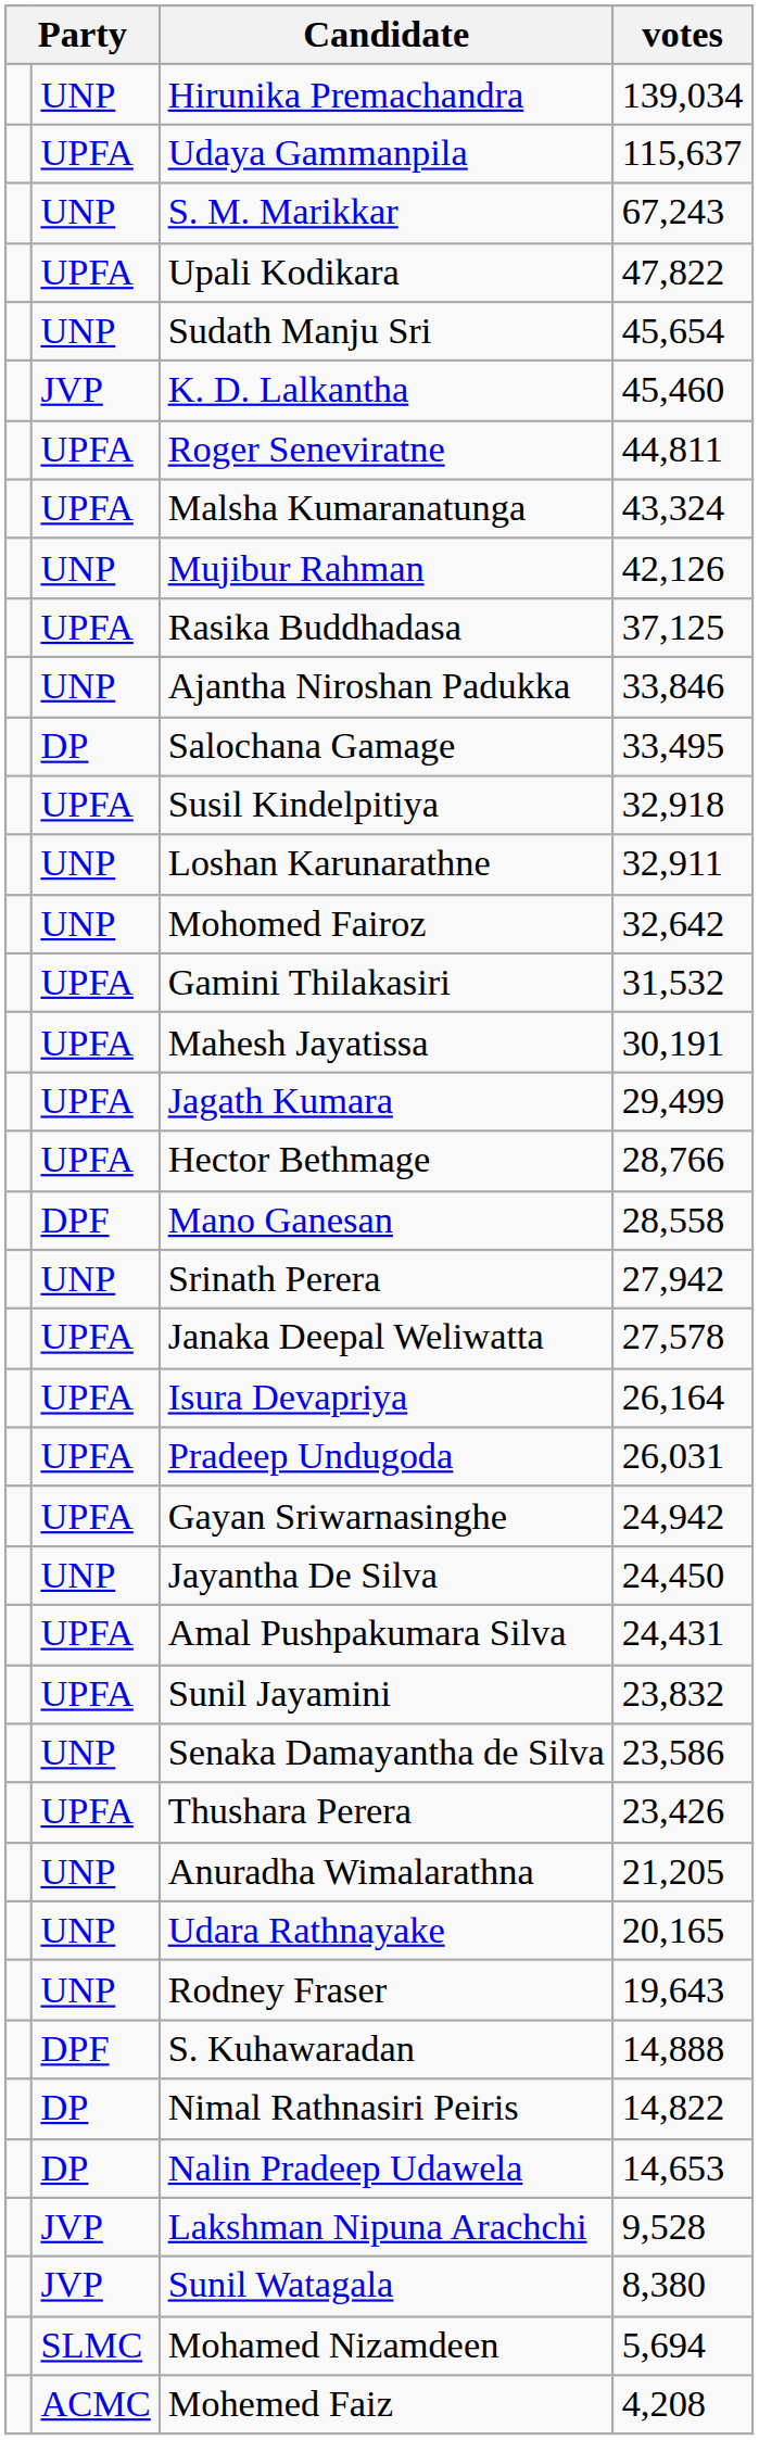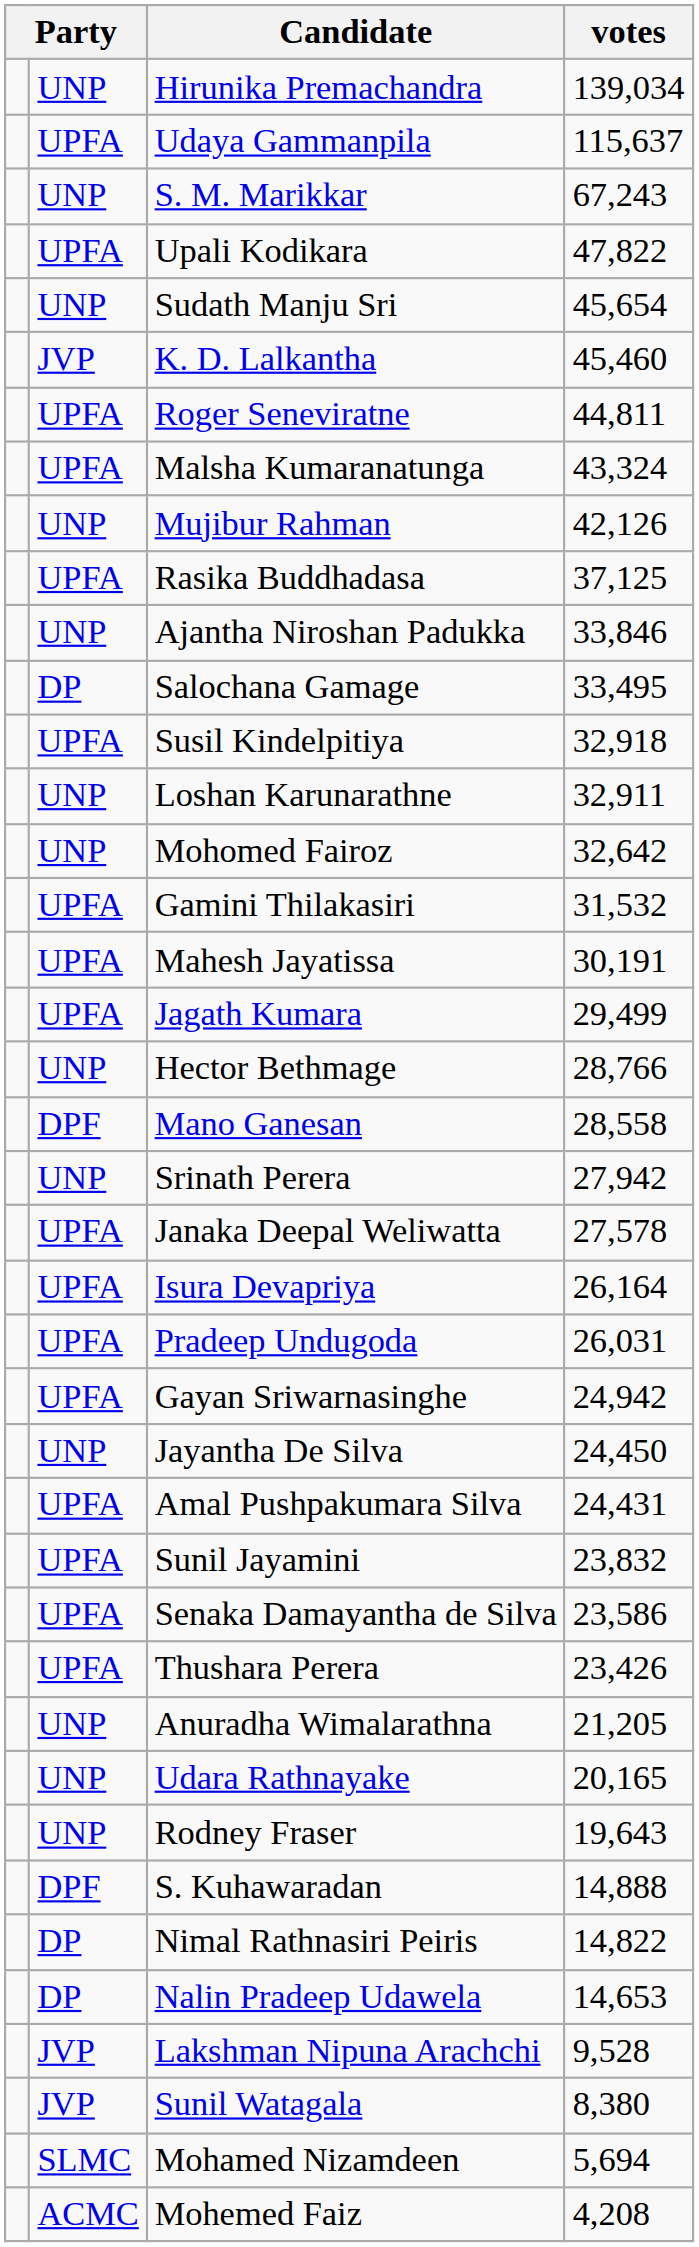Hector Bethmage | column 2: UPFA -> UNP
Senaka Damayantha de Silva | column 2: UNP -> UPFA
